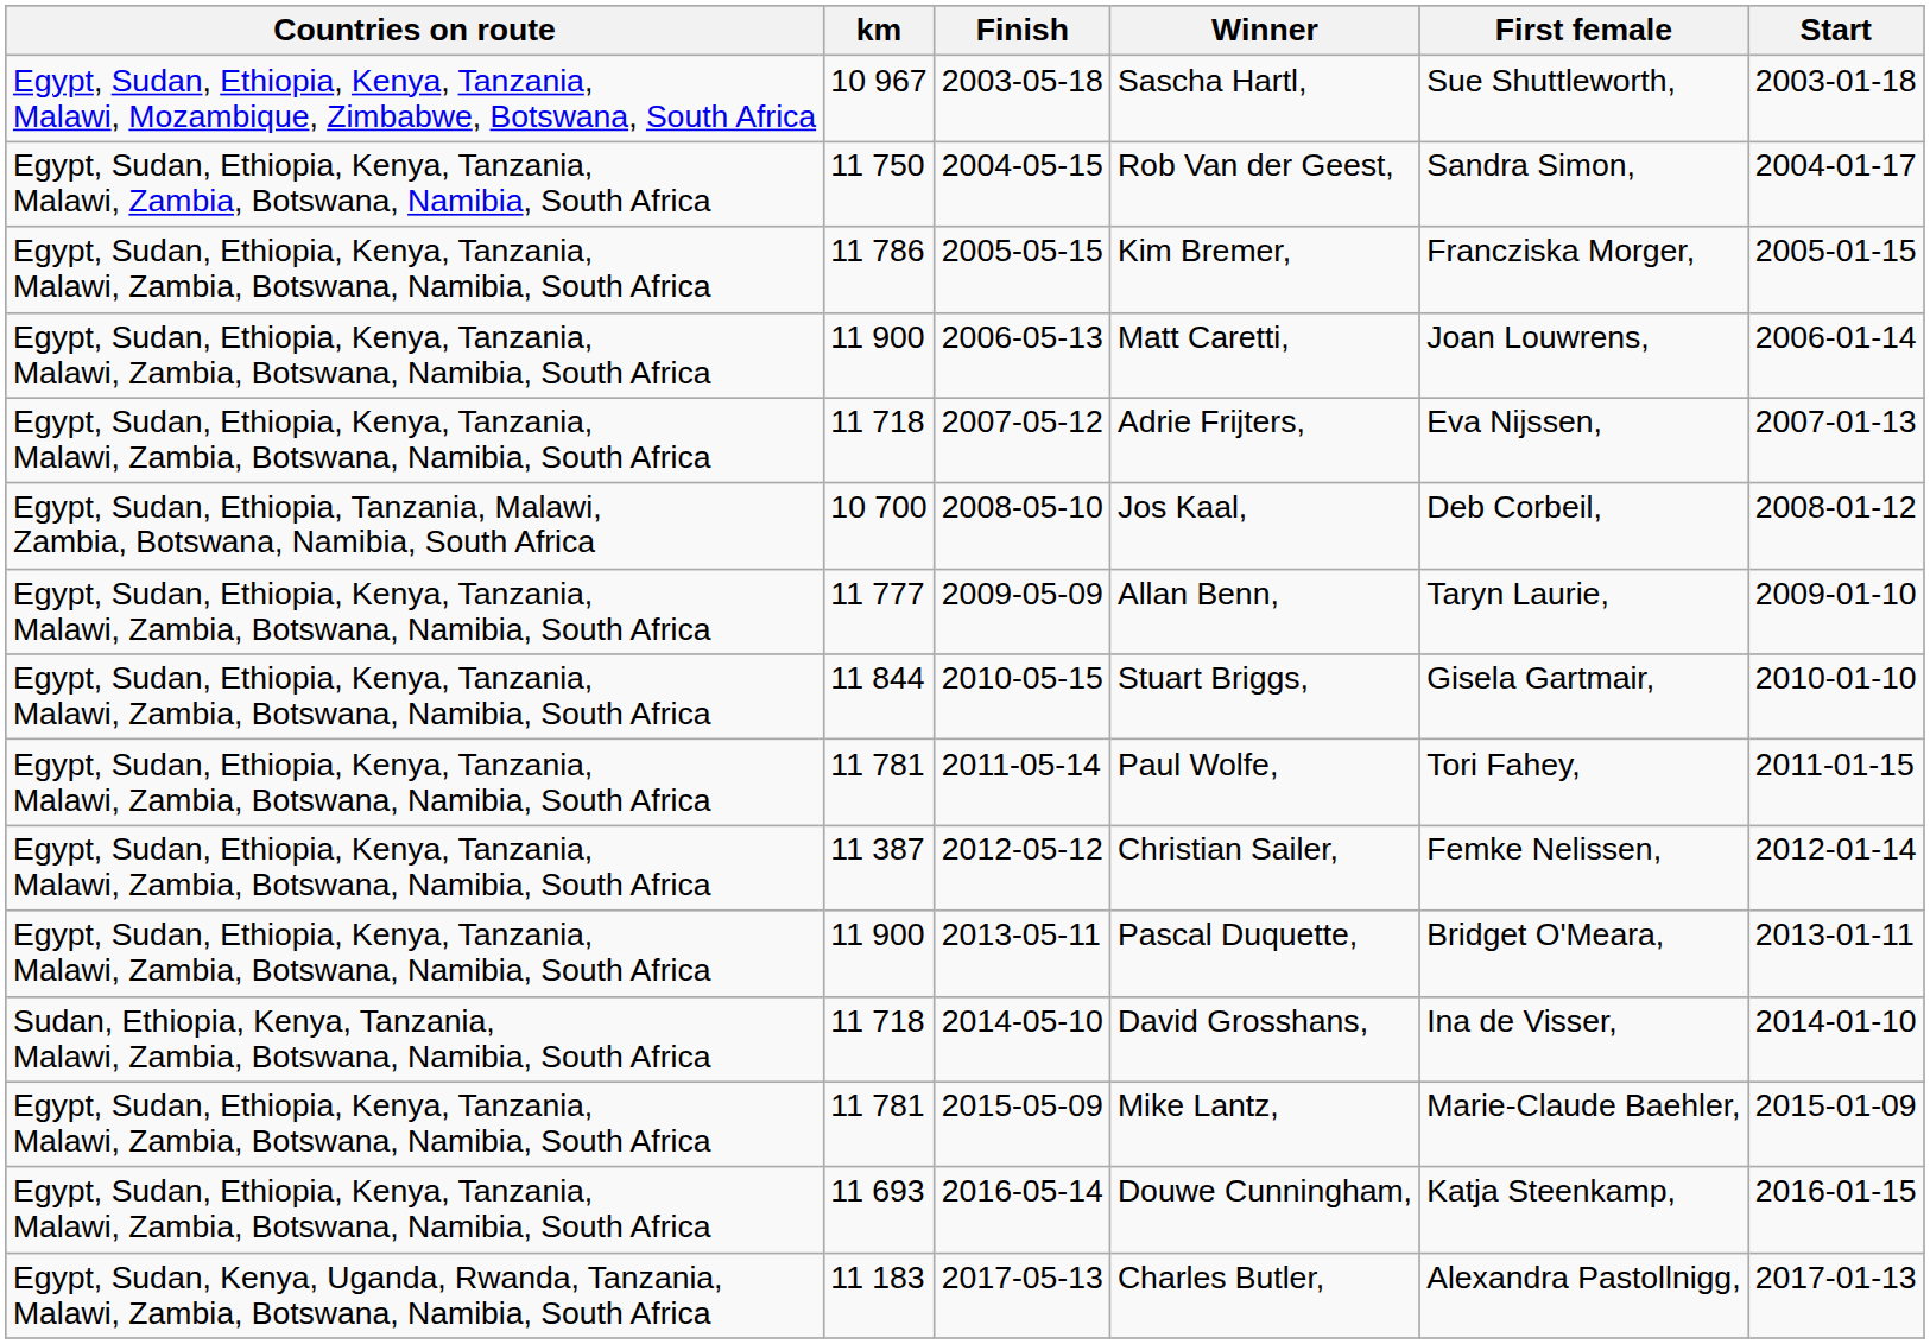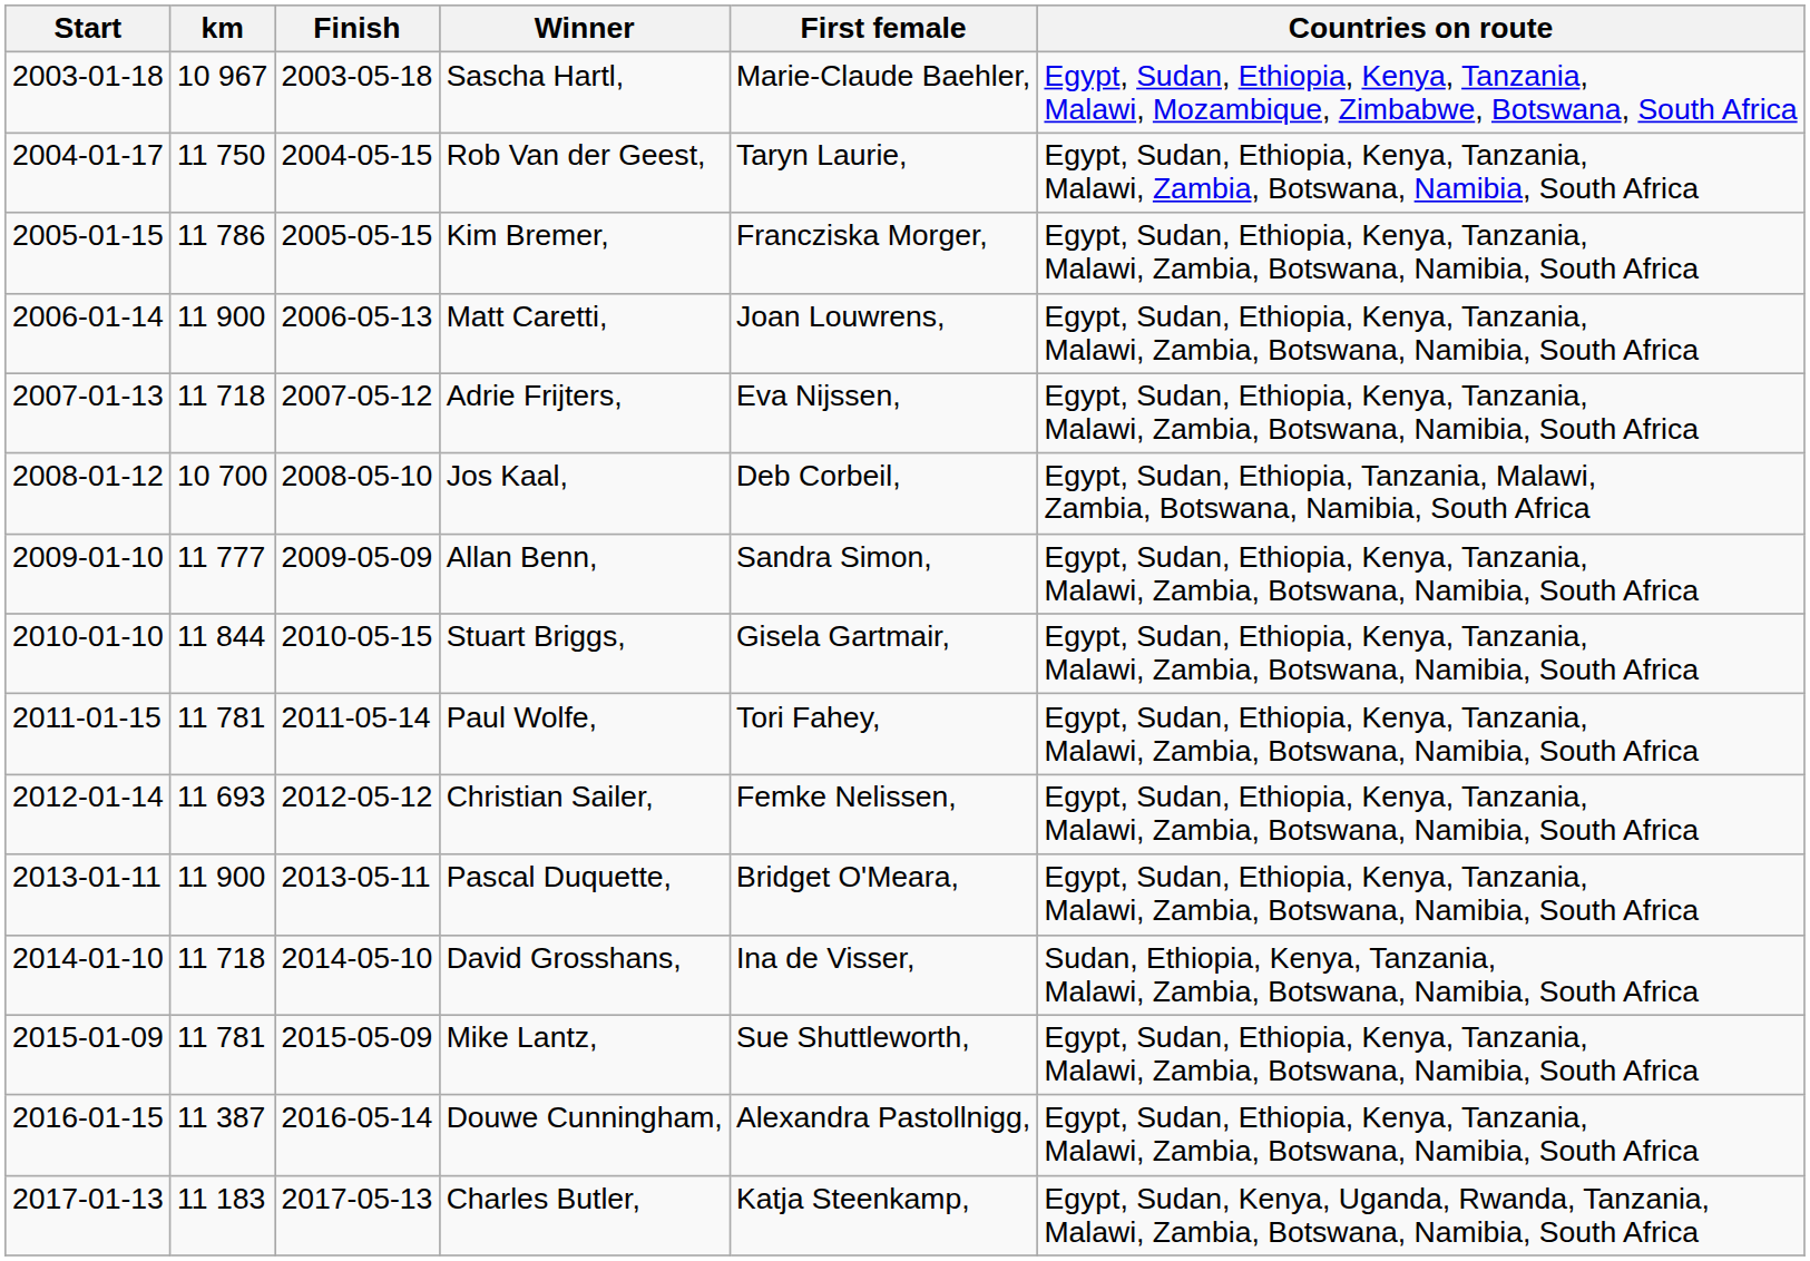columns swapped: Start <-> Countries on route
Sascha Hartl, | First female: Sue Shuttleworth, -> Marie-Claude Baehler,
Rob Van der Geest, | First female: Sandra Simon, -> Taryn Laurie,
Allan Benn, | First female: Taryn Laurie, -> Sandra Simon,
Christian Sailer, | km: 11 387 -> 11 693
Mike Lantz, | First female: Marie-Claude Baehler, -> Sue Shuttleworth,
Douwe Cunningham, | km: 11 693 -> 11 387
Douwe Cunningham, | First female: Katja Steenkamp, -> Alexandra Pastollnigg,
Charles Butler, | First female: Alexandra Pastollnigg, -> Katja Steenkamp,
